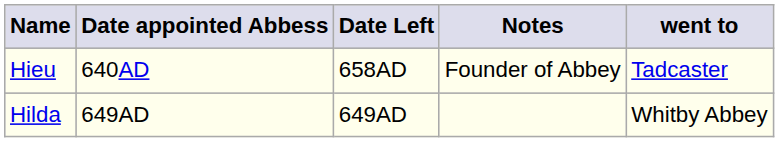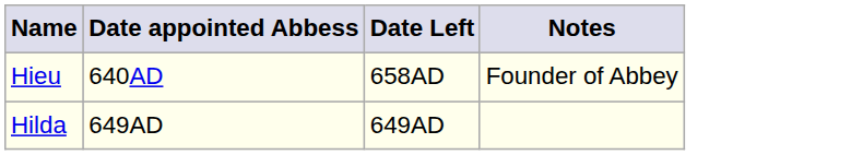- column: went to | Tadcaster | Whitby Abbey
